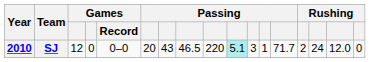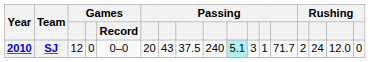SJ | column 8: 46.5 -> 37.5
SJ | column 9: 220 -> 240
